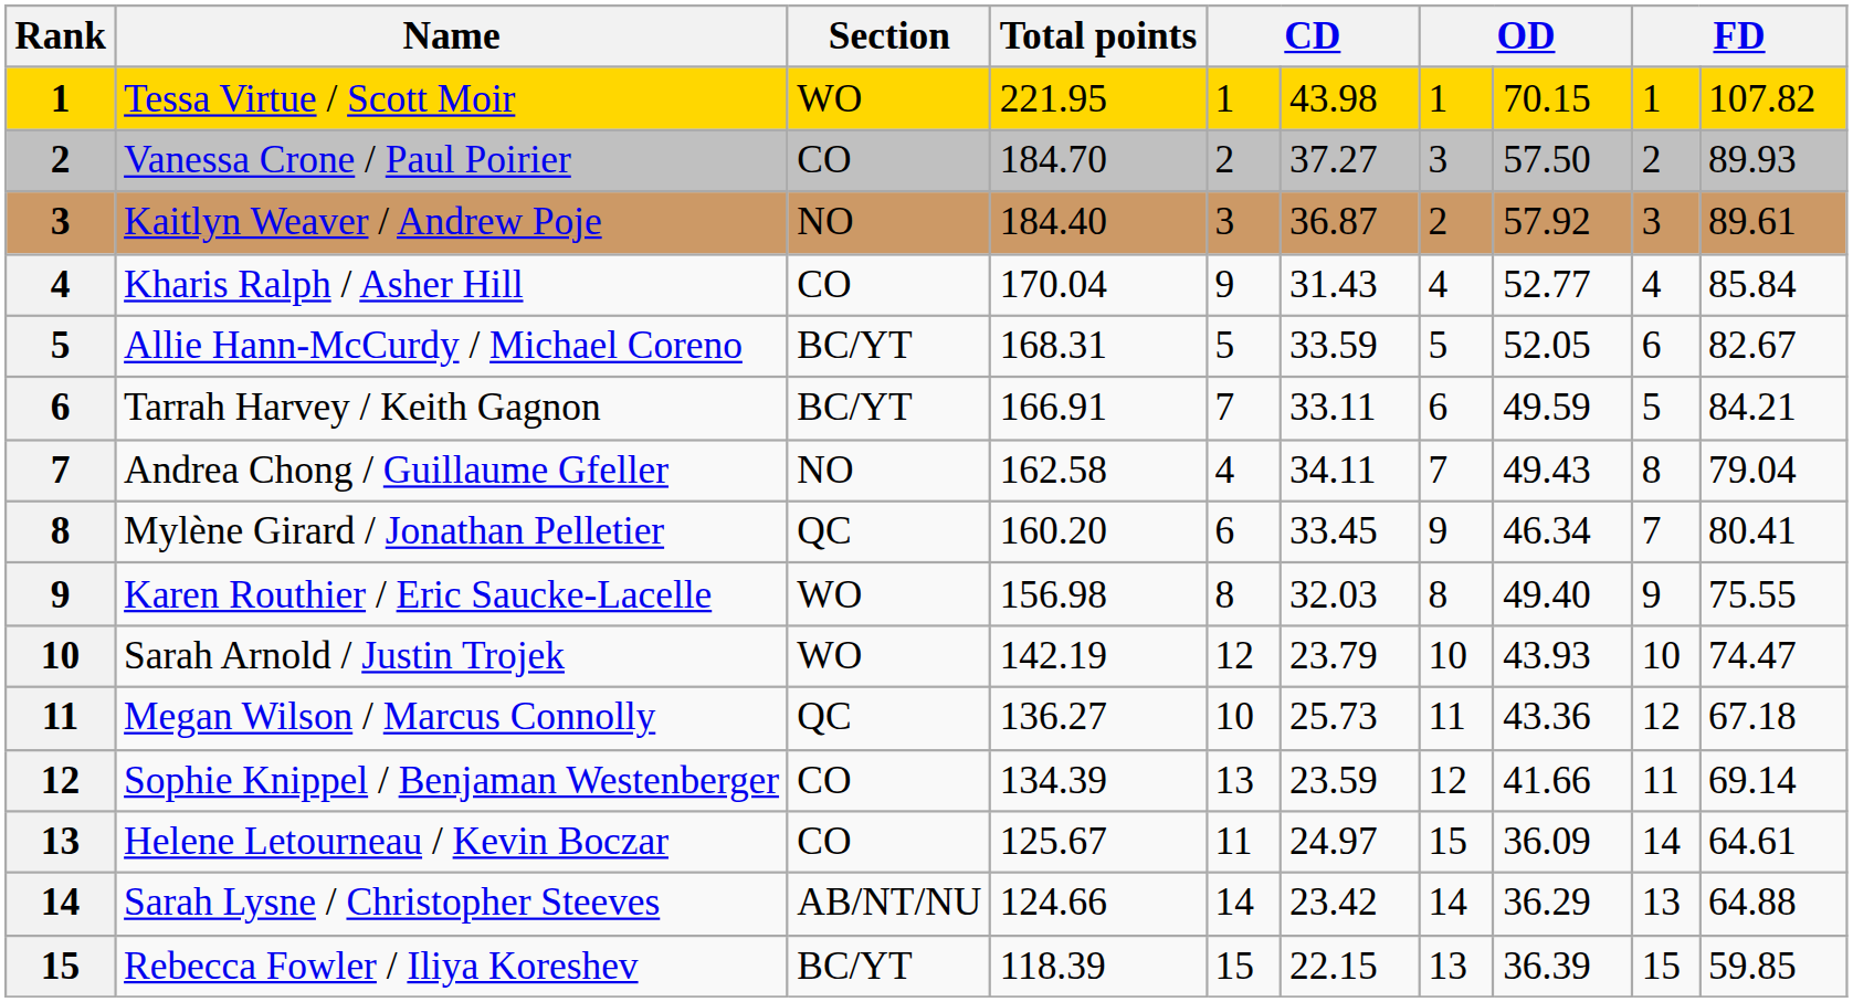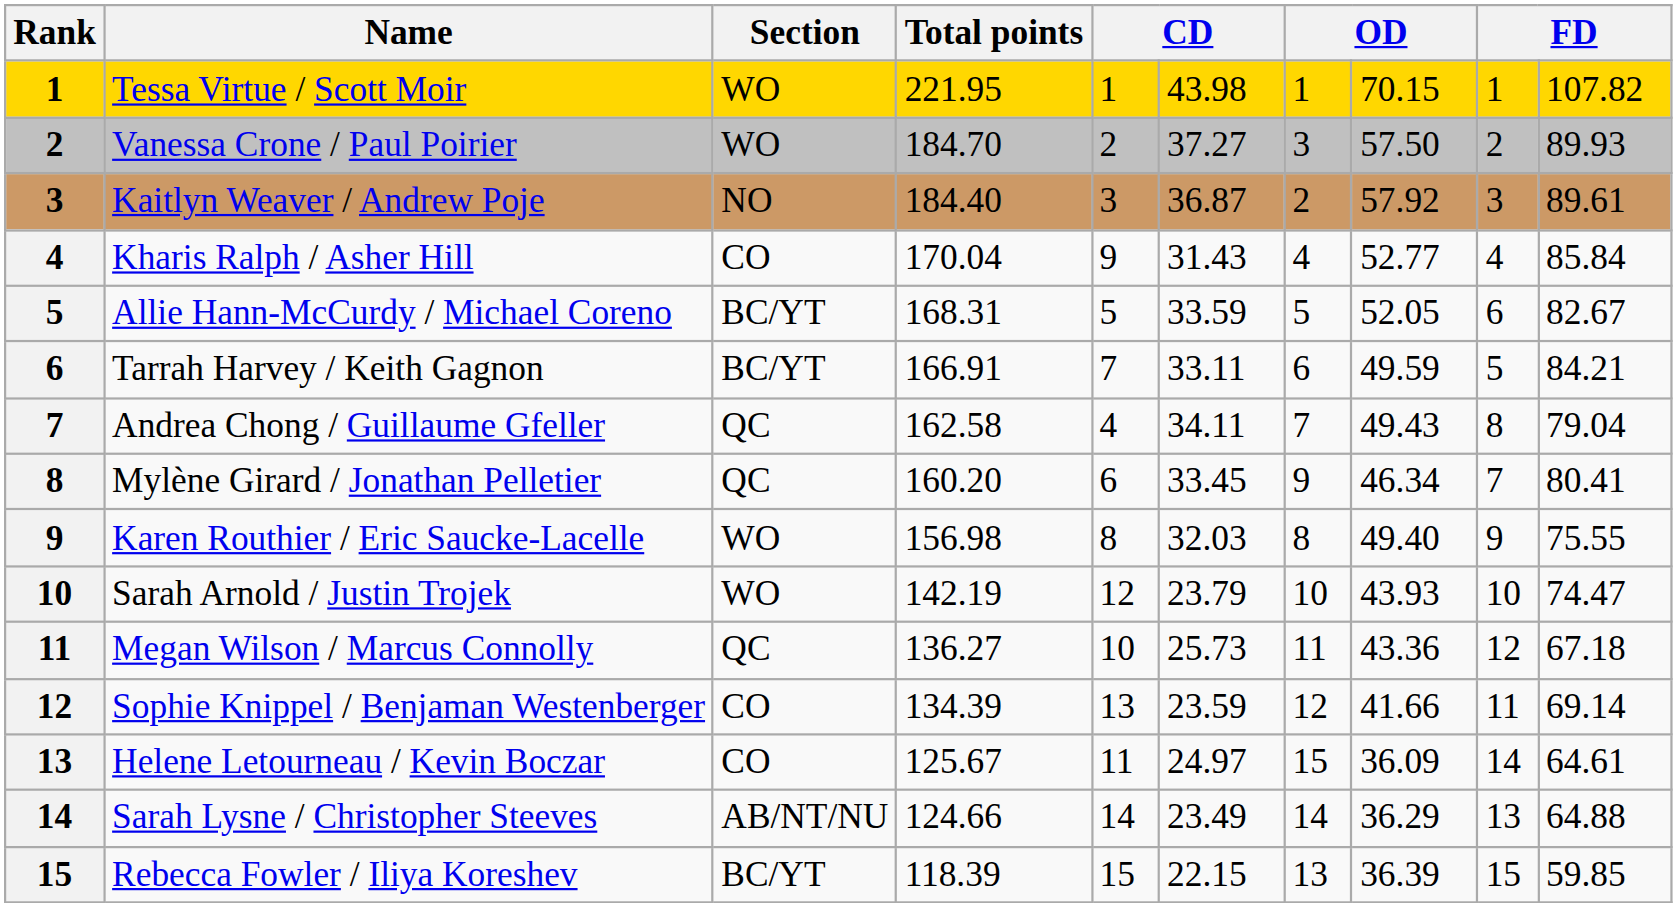Vanessa Crone / Paul Poirier | Section: CO -> WO
Andrea Chong / Guillaume Gfeller | Section: NO -> QC
Sarah Lysne / Christopher Steeves | column 6: 23.42 -> 23.49
